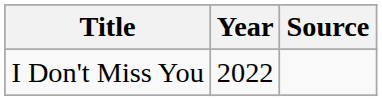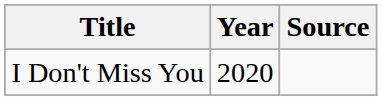I Don't Miss You | Year: 2022 -> 2020
